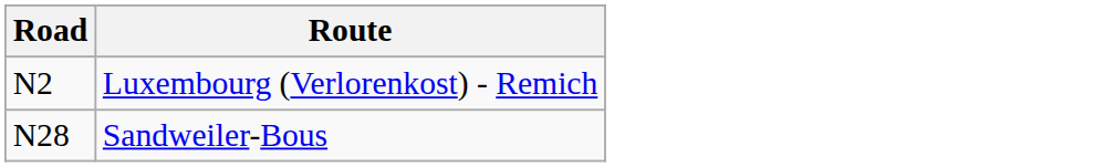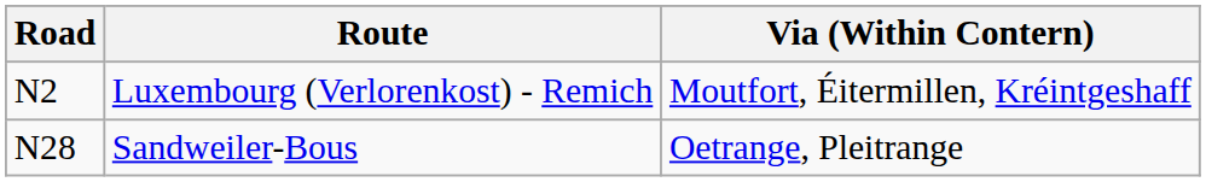+ column: Via (Within Contern) | Moutfort, Éitermillen, Kréintgeshaff | Oetrange, Pleitrange
